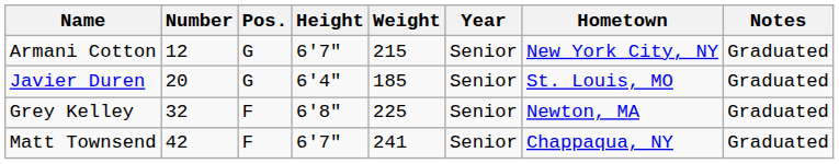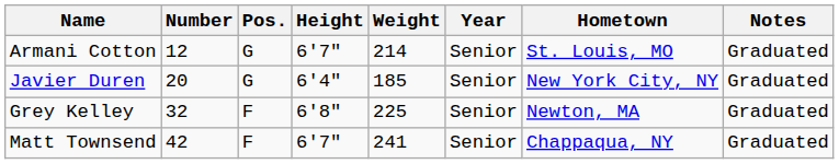Armani Cotton | Weight: 215 -> 214
Armani Cotton | Hometown: New York City, NY -> St. Louis, MO
Javier Duren | Hometown: St. Louis, MO -> New York City, NY
